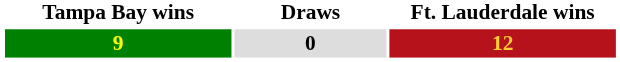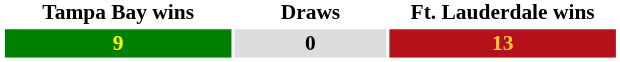9 | Ft. Lauderdale wins: 12 -> 13
